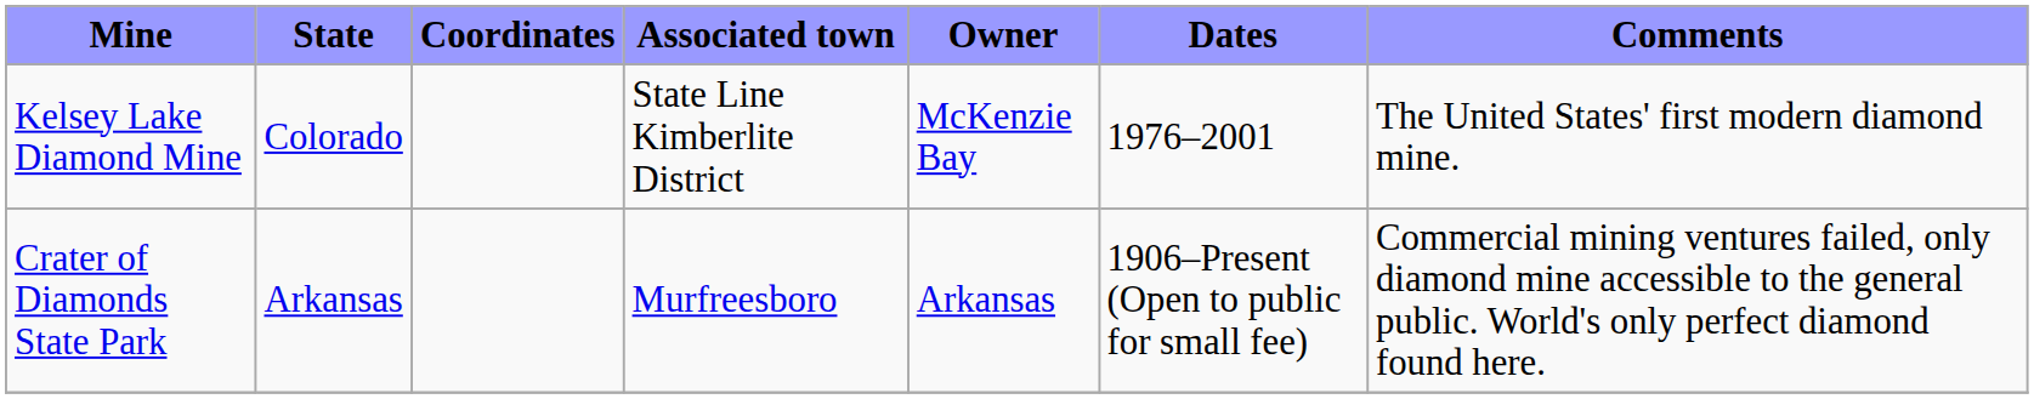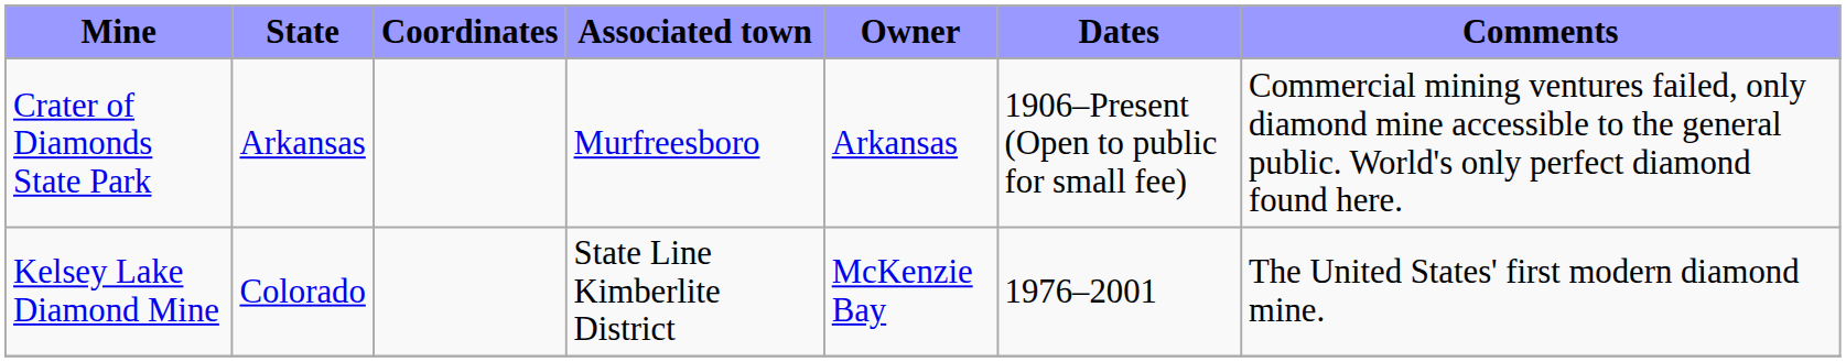rows swapped: Crater of Diamonds State Park <-> Kelsey Lake Diamond Mine
